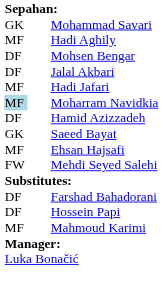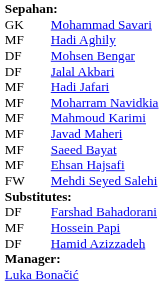Moharram Navidkia | column 1: lightblue background -> no background
rows swapped: Mahmoud Karimi <-> Hamid Azizzadeh
+ row: MF | Javad Maheri
Saeed Bayat | column 1: GK -> MF
Hossein Papi | column 1: DF -> MF
